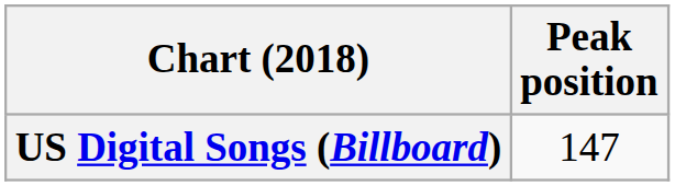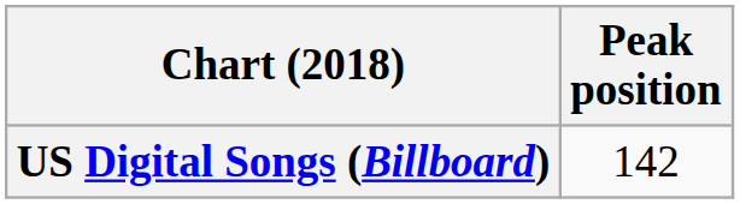US Digital Songs (Billboard) | Peak position: 147 -> 142
